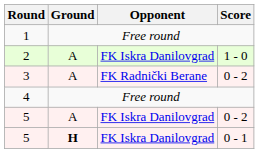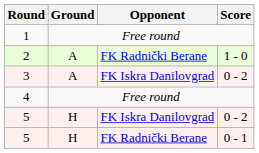2 | Opponent: FK Iskra Danilovgrad -> FK Radnički Berane
3 | Opponent: FK Radnički Berane -> FK Iskra Danilovgrad
5 / 0 - 2 | Ground: A -> H
5 / 0 - 1 | Ground: bold -> normal
5 / 0 - 1 | Opponent: FK Iskra Danilovgrad -> FK Radnički Berane
